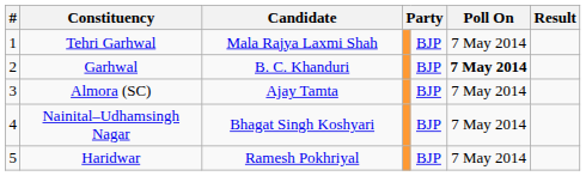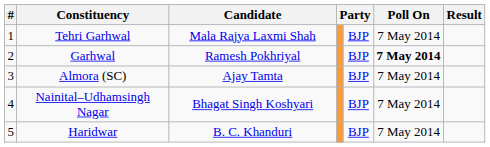Garhwal | Candidate: B. C. Khanduri -> Ramesh Pokhriyal
Haridwar | Candidate: Ramesh Pokhriyal -> B. C. Khanduri
